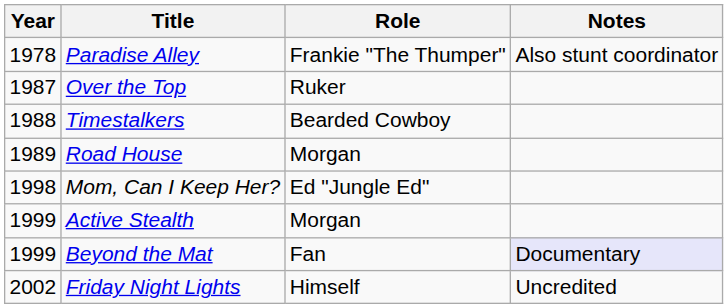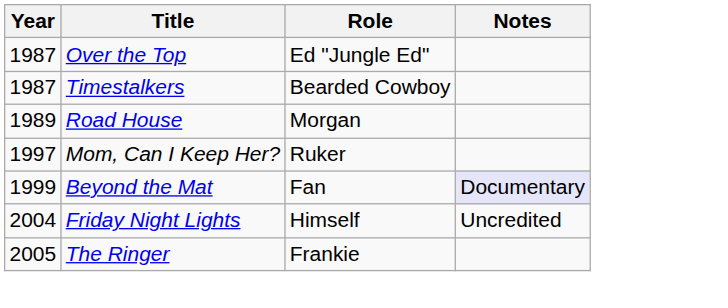- row: 1978 | Paradise Alley | Frankie "The Thumper" | Also stunt coordinator
Over the Top | Role: Ruker -> Ed "Jungle Ed"
Timestalkers | Year: 1988 -> 1987
Mom, Can I Keep Her? | Year: 1998 -> 1997
Mom, Can I Keep Her? | Role: Ed "Jungle Ed" -> Ruker
- row: 1999 | Active Stealth | Morgan
Friday Night Lights | Year: 2002 -> 2004
+ row: 2005 | The Ringer | Frankie
